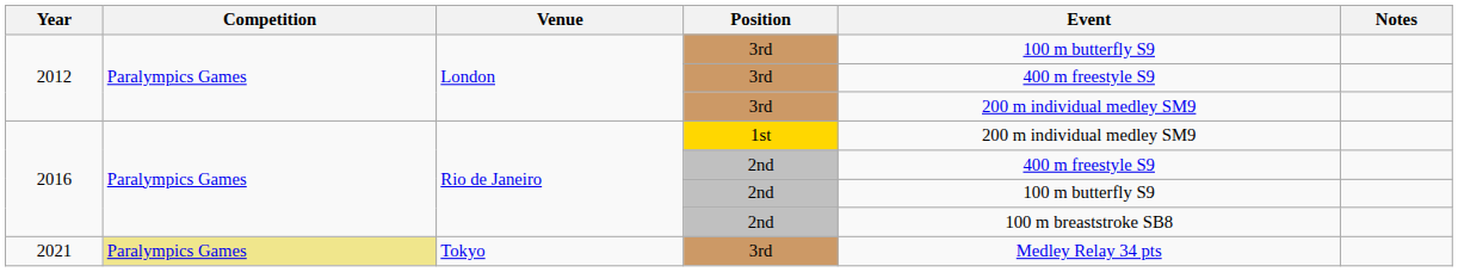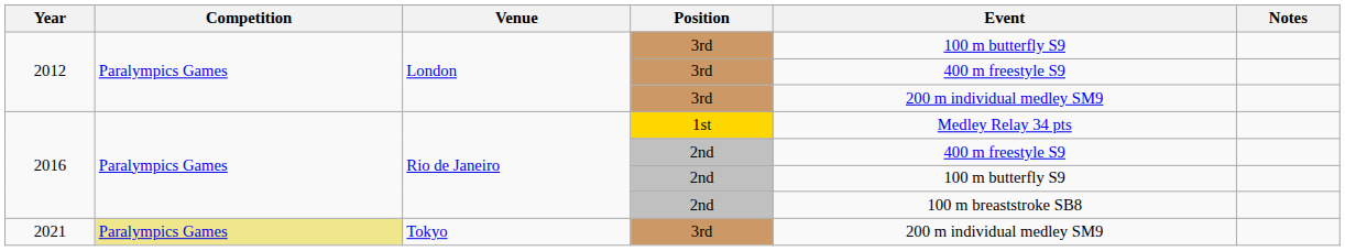2016 / 1st | Event: 200 m individual medley SM9 -> Medley Relay 34 pts
2021 | Event: Medley Relay 34 pts -> 200 m individual medley SM9
